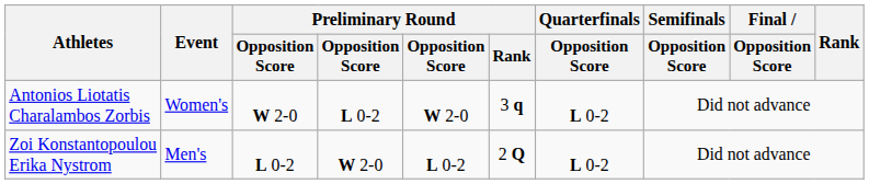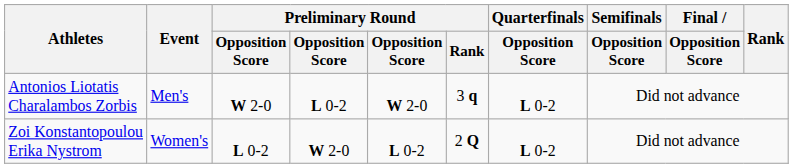Antonios Liotatis Charalambos Zorbis | Event: Women's -> Men's
Zoi Konstantopoulou Erika Nystrom | Event: Men's -> Women's
